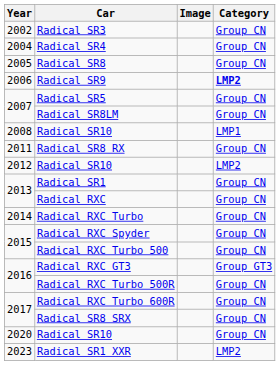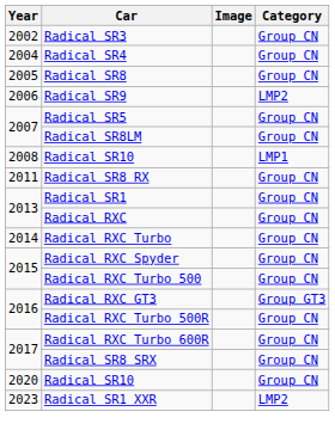Radical SR9 | Category: bold -> normal
- row: 2012 | Radical SR10 | LMP2
